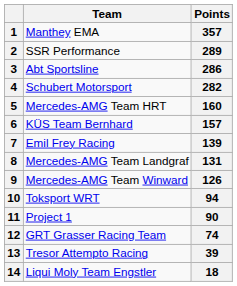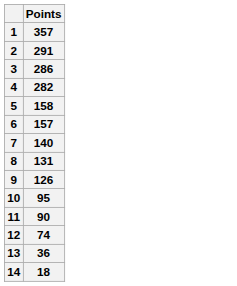- column: Team | Manthey EMA | SSR Performance | Abt Sportsline | Schubert Motorsport | Mercedes-AMG Team HRT | KÜS Team Bernhard | Emil Frey Racing | Mercedes-AMG Team Landgraf | Mercedes-AMG Team Winward | Toksport WRT | Project 1 | GRT Grasser Racing Team | Tresor Attempto Racing | Liqui Moly Team Engstler
2 | Points: 289 -> 291
5 | Points: 160 -> 158
7 | Points: 139 -> 140
10 | Points: 94 -> 95
13 | Points: 39 -> 36
